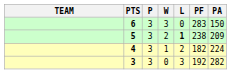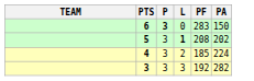- column: W | 3 | 2 | 1 | 0
6 | P: normal -> bold
5 | PF: 238 -> 208
5 | PA: 209 -> 202
4 | PF: 182 -> 185
